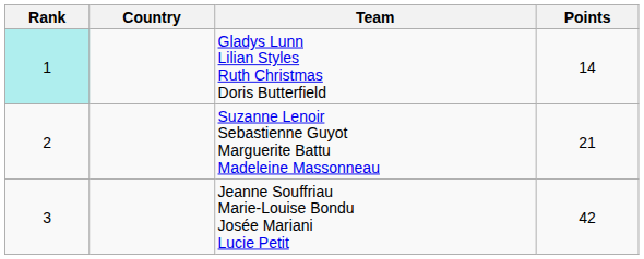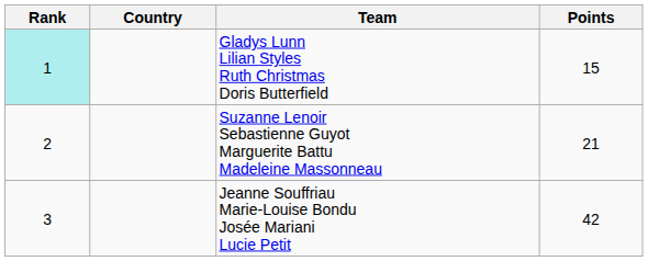Gladys Lunn Lilian Styles Ruth Christmas Doris Butterfield | Points: 14 -> 15
